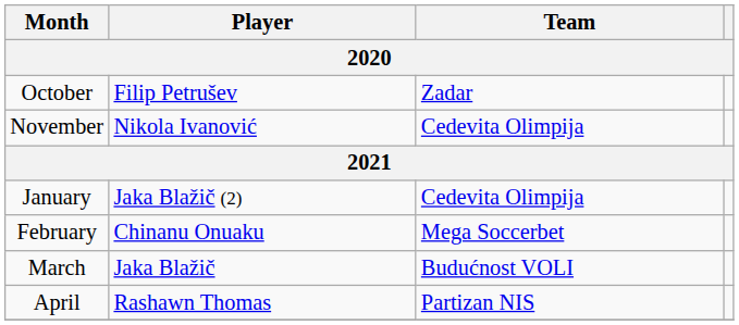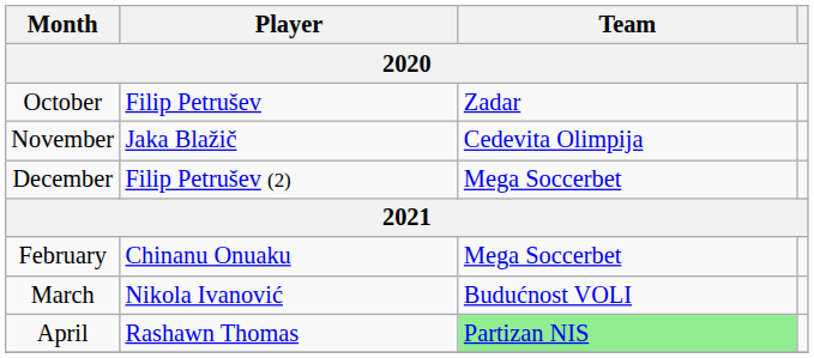November | Player: Nikola Ivanović -> Jaka Blažič
+ row: December | Filip Petrušev (2) | Mega Soccerbet
- row: January | Jaka Blažič (2) | Cedevita Olimpija
March | Player: Jaka Blažič -> Nikola Ivanović
April | Team: no background -> lightgreen background
